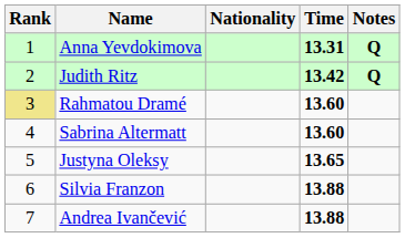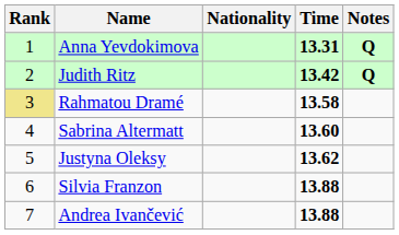Rahmatou Dramé | Time: 13.60 -> 13.58
Justyna Oleksy | Time: 13.65 -> 13.62
